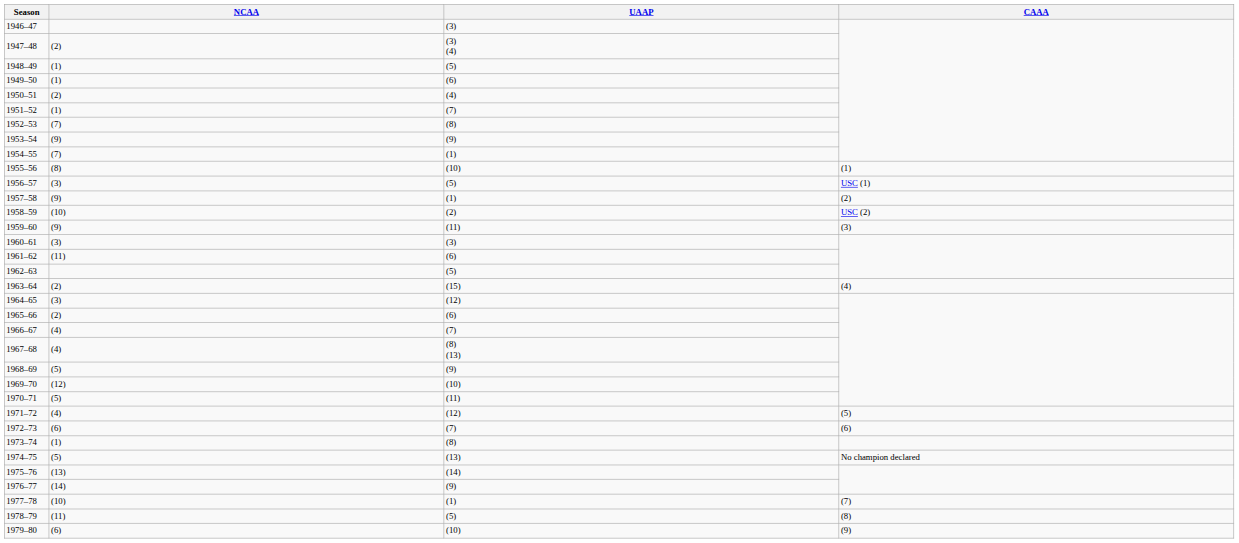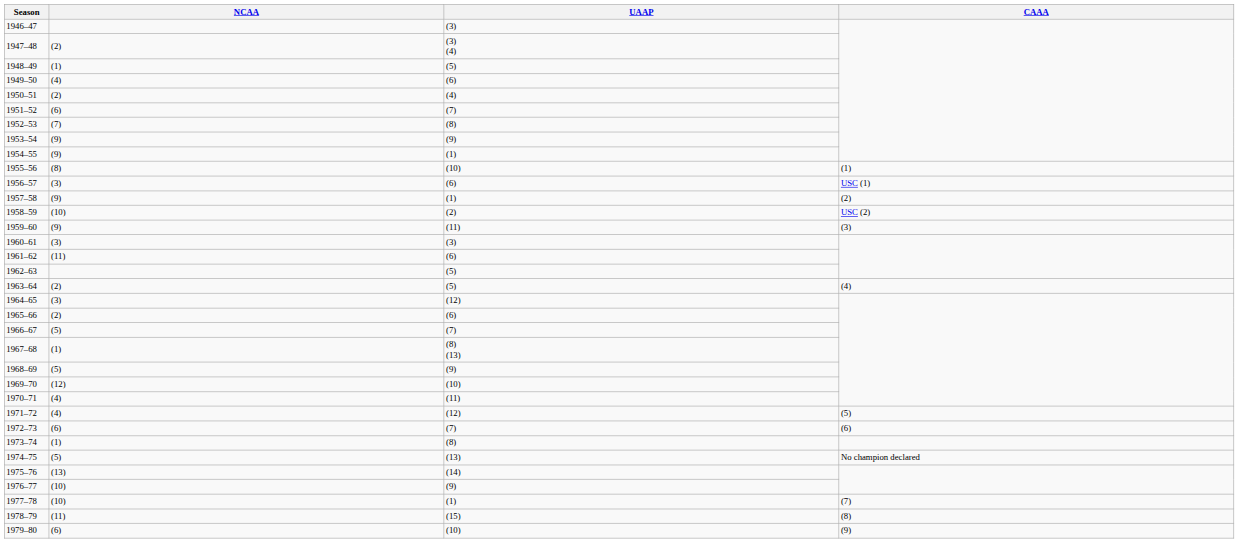1949–50 | NCAA: (1) -> (4)
1951–52 | NCAA: (1) -> (6)
1954–55 | NCAA: (7) -> (9)
1956–57 | UAAP: (5) -> (6)
1963–64 | UAAP: (15) -> (5)
1966–67 | NCAA: (4) -> (5)
1967–68 | NCAA: (4) -> (1)
1970–71 | NCAA: (5) -> (4)
1976–77 | NCAA: (14) -> (10)
1978–79 | UAAP: (5) -> (15)
